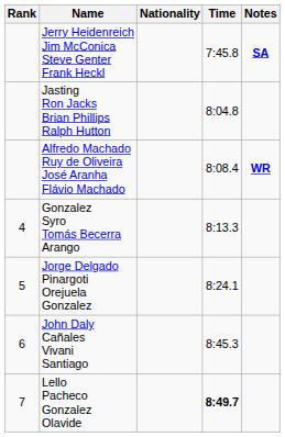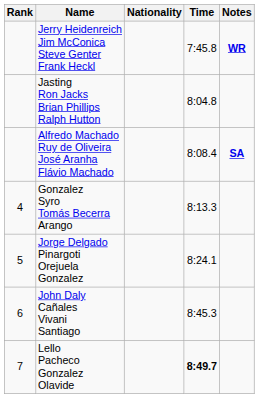Jerry Heidenreich Jim McConica Steve Genter Frank Heckl | Notes: SA -> WR
Alfredo Machado Ruy de Oliveira José Aranha Flávio Machado | Notes: WR -> SA
